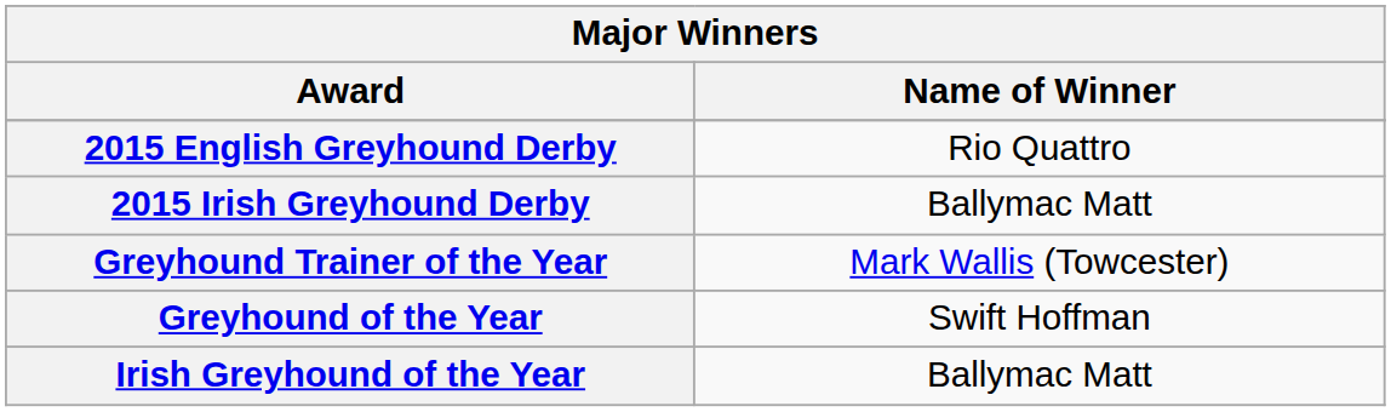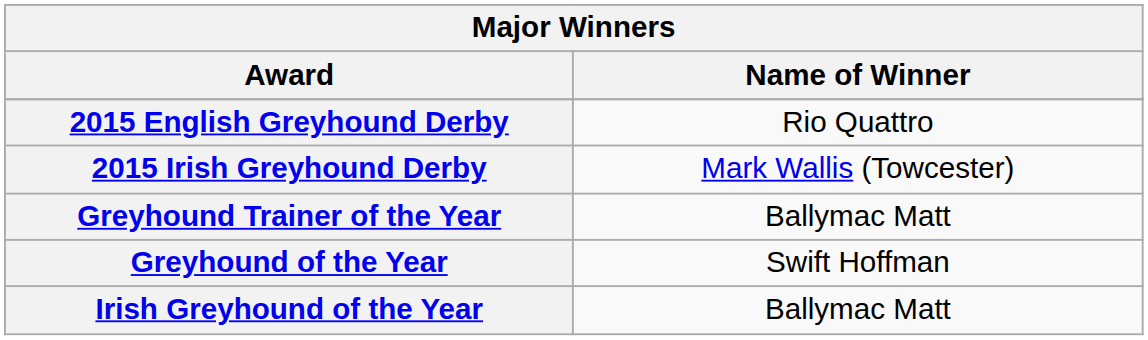2015 Irish Greyhound Derby | Name of Winner: Ballymac Matt -> Mark Wallis (Towcester)
Greyhound Trainer of the Year | Name of Winner: Mark Wallis (Towcester) -> Ballymac Matt
